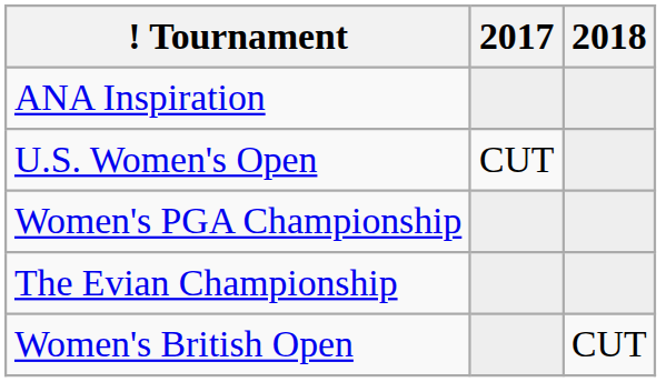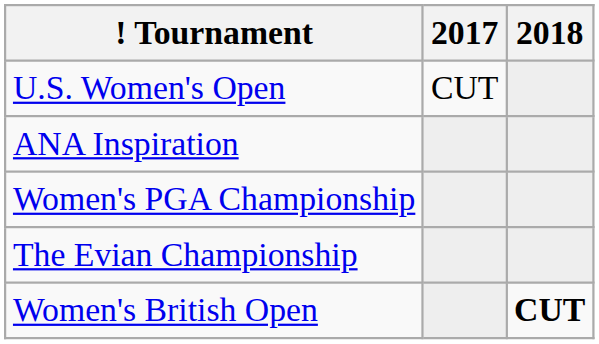rows swapped: ANA Inspiration <-> U.S. Women's Open
Women's British Open | 2018: normal -> bold
